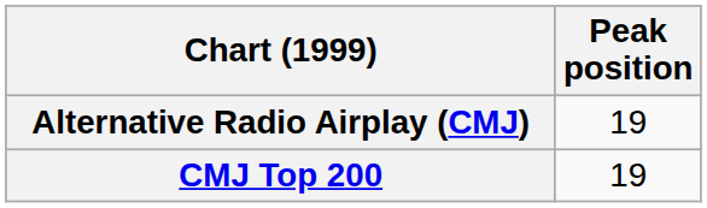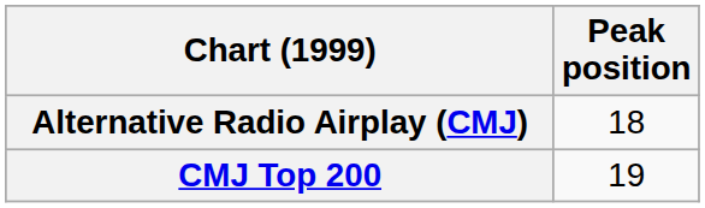Alternative Radio Airplay (CMJ) | Peak position: 19 -> 18
